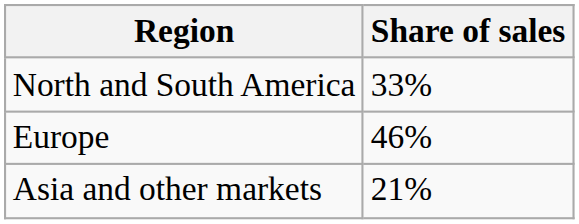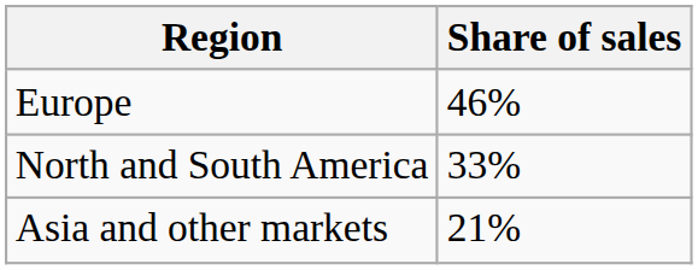rows swapped: Europe <-> North and South America
